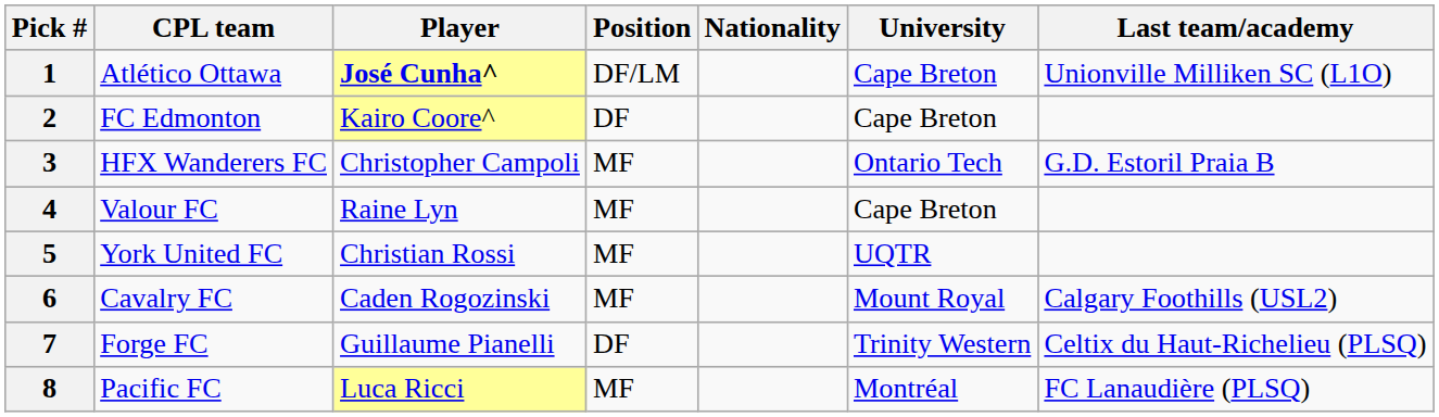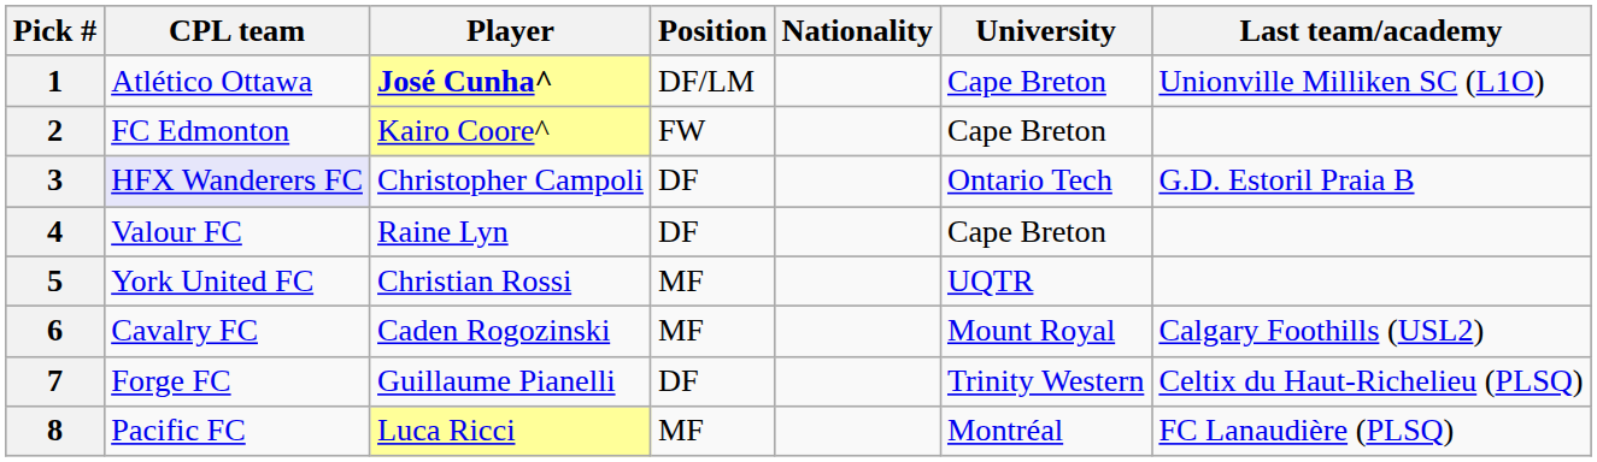2 | Position: DF -> FW
3 | CPL team: no background -> lavender background
3 | Position: MF -> DF
4 | Position: MF -> DF
